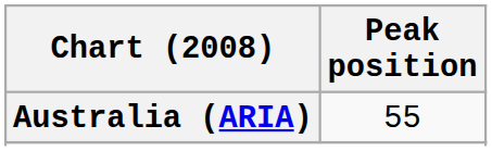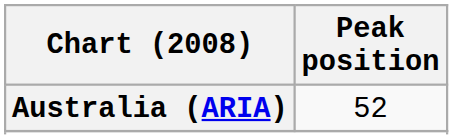Australia (ARIA) | Peak position: 55 -> 52
